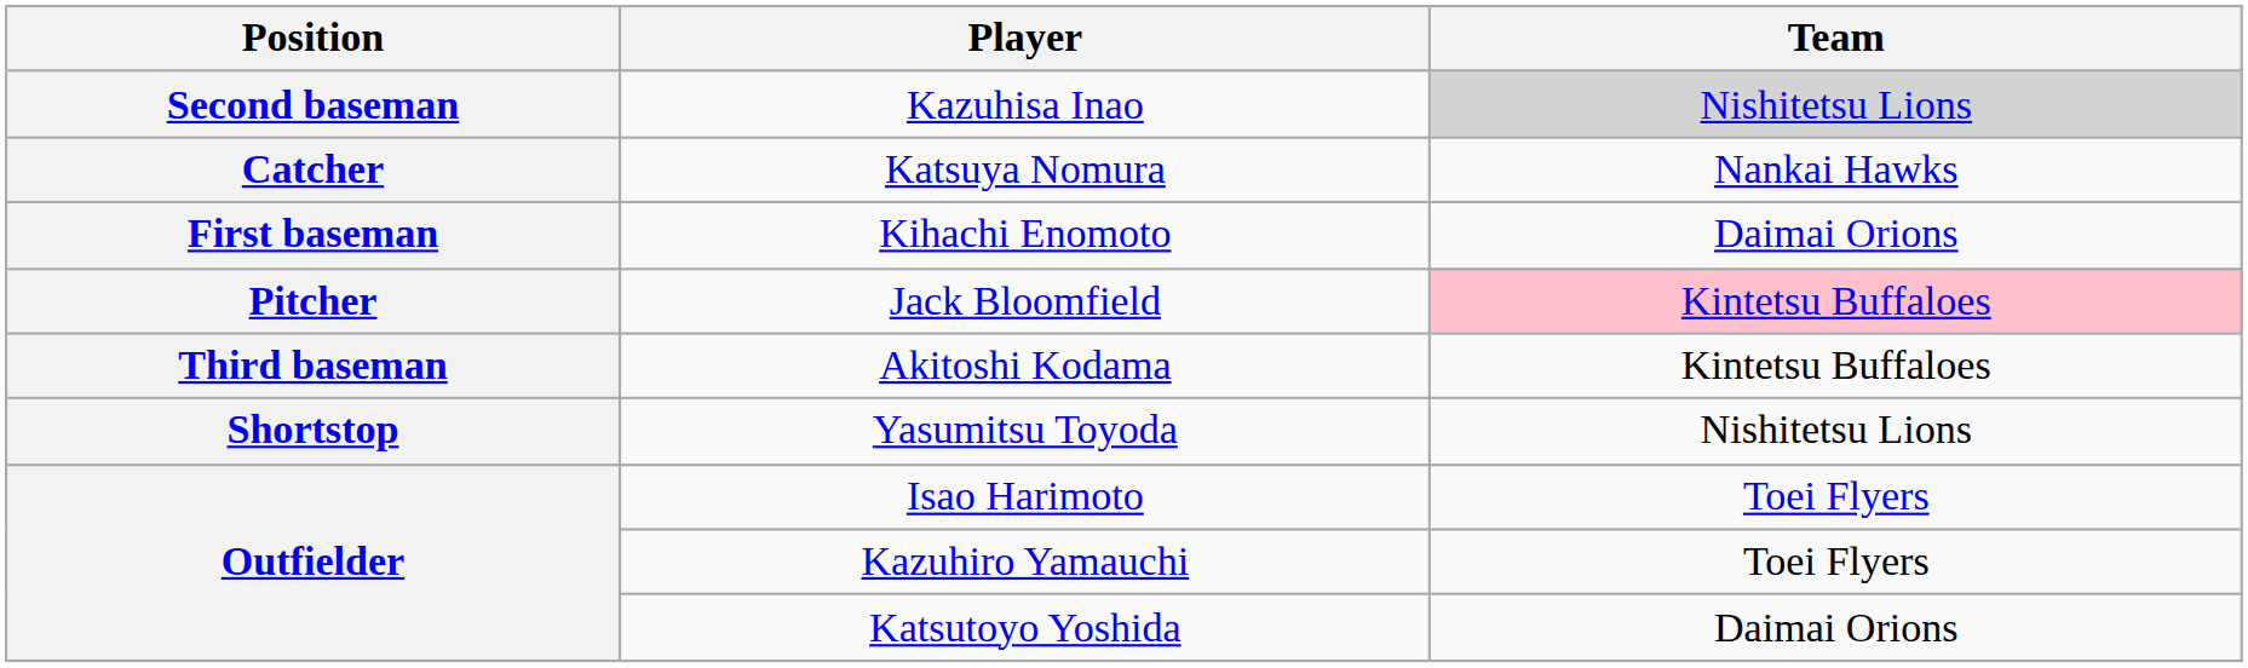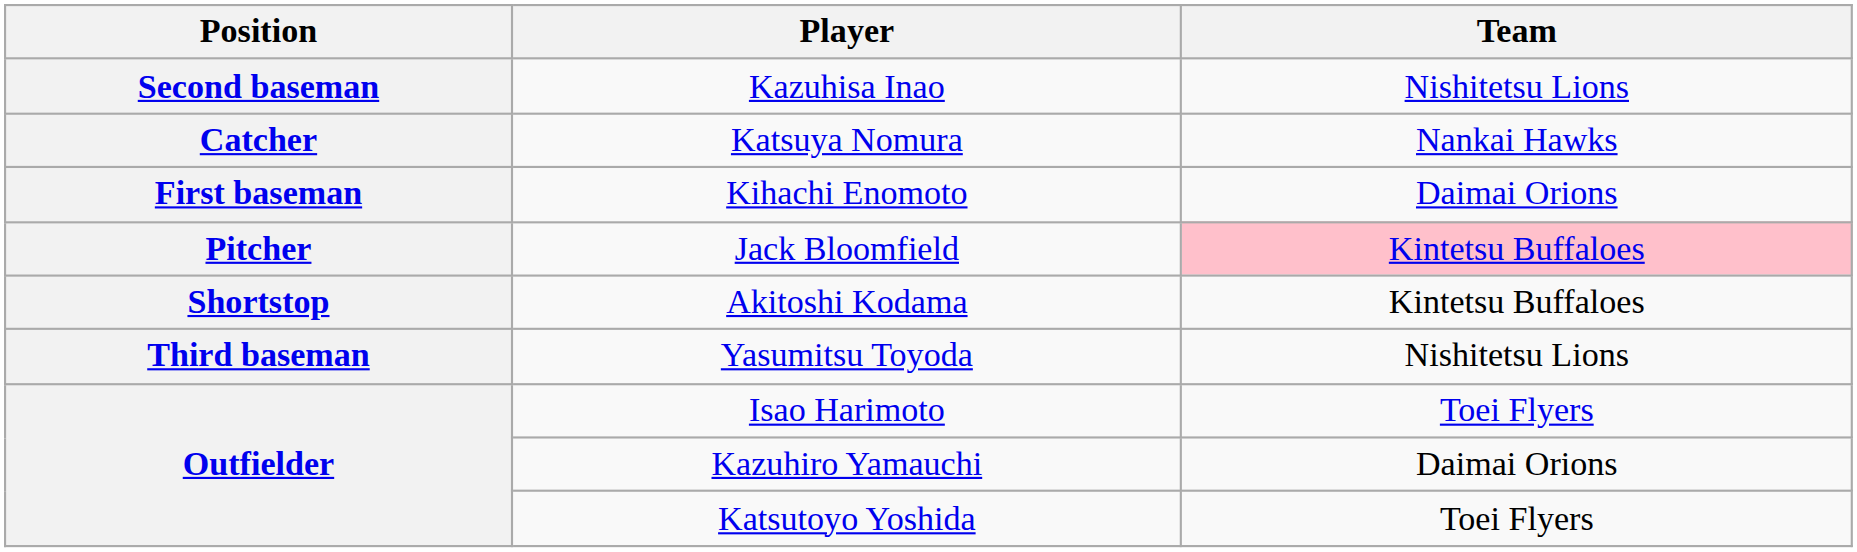Kazuhisa Inao | Team: lightgrey background -> no background
Akitoshi Kodama | Position: Third baseman -> Shortstop
Yasumitsu Toyoda | Position: Shortstop -> Third baseman
Kazuhiro Yamauchi | Team: Toei Flyers -> Daimai Orions
Katsutoyo Yoshida | Team: Daimai Orions -> Toei Flyers
